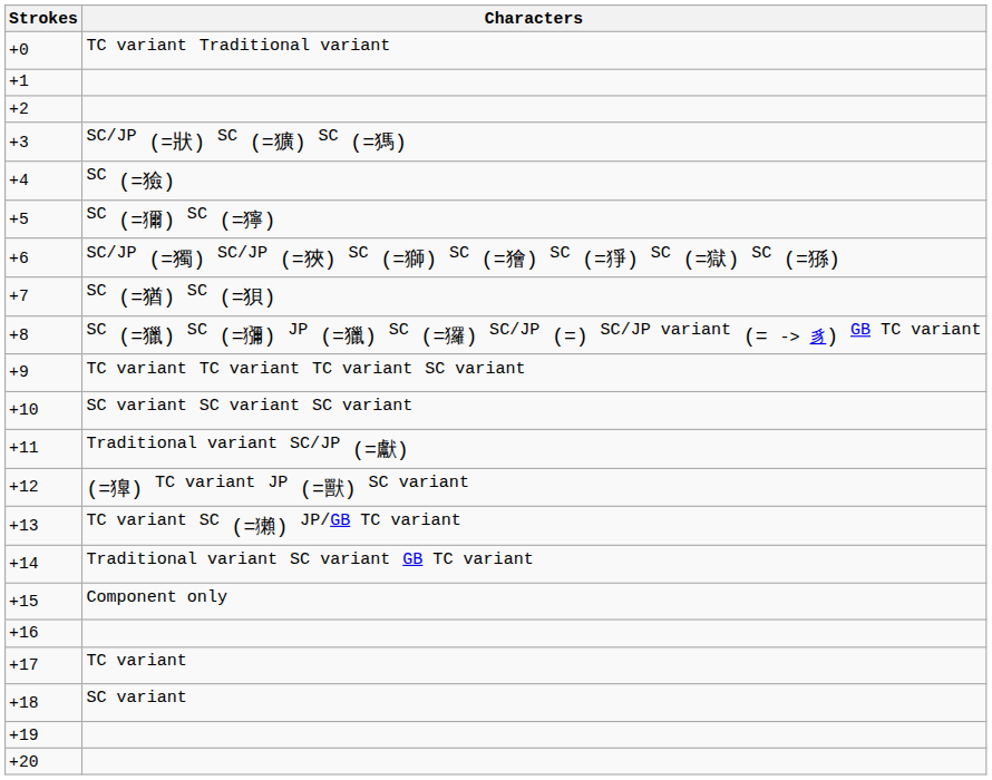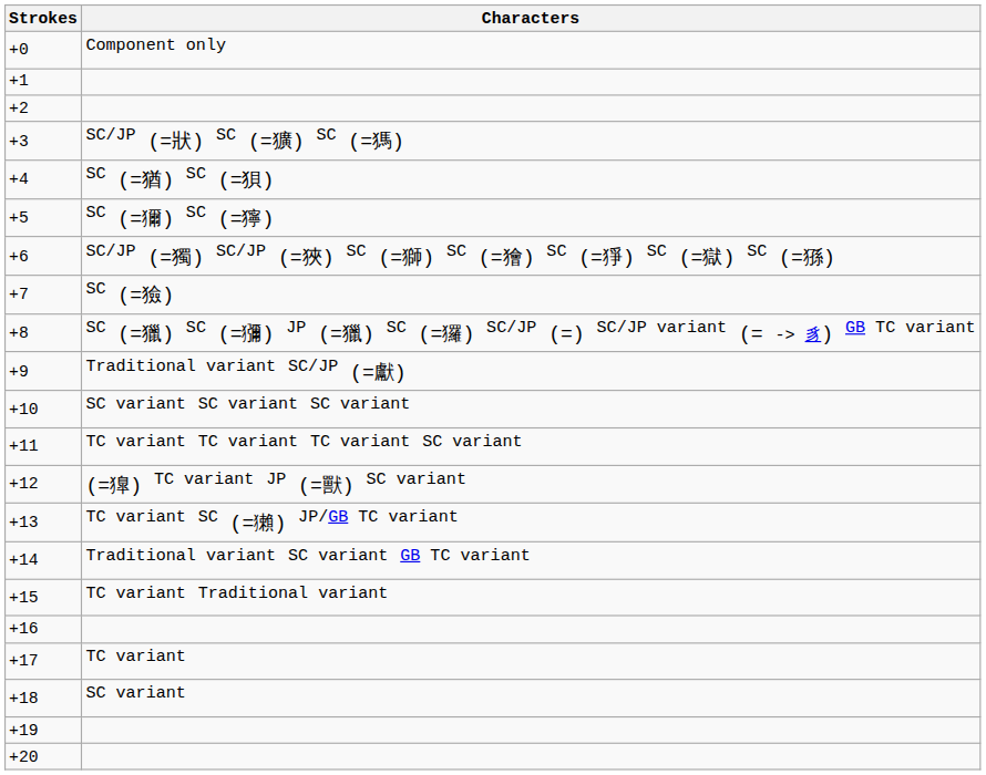+0 | Characters: TC variant Traditional variant -> Component only
+4 | Characters: SC (=獫) -> SC (=猶) SC (=狽)
+7 | Characters: SC (=猶) SC (=狽) -> SC (=獫)
+9 | Characters: TC variant TC variant TC variant SC variant -> Traditional variant SC/JP (=獻)
+11 | Characters: Traditional variant SC/JP (=獻) -> TC variant TC variant TC variant SC variant
+15 | Characters: Component only -> TC variant Traditional variant
